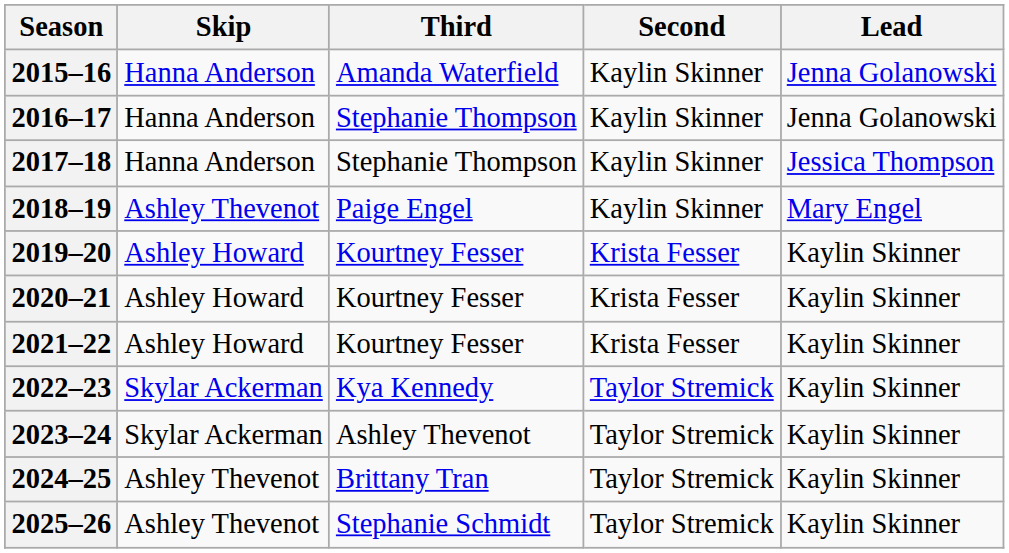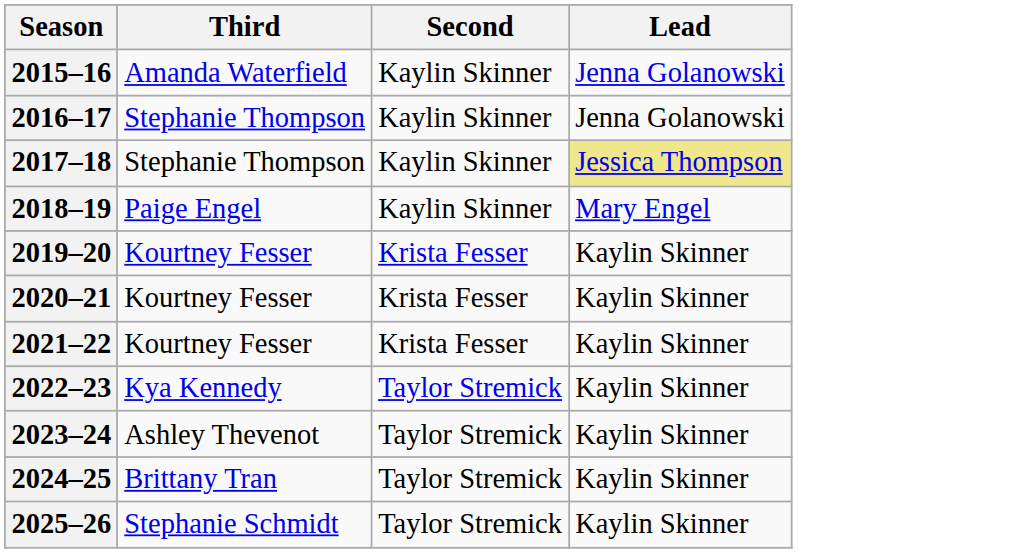- column: Skip | Hanna Anderson | Hanna Anderson | Hanna Anderson | Ashley Thevenot | Ashley Howard | Ashley Howard | Ashley Howard | Skylar Ackerman | Skylar Ackerman | Ashley Thevenot | Ashley Thevenot
2017–18 | Lead: no background -> khaki background
